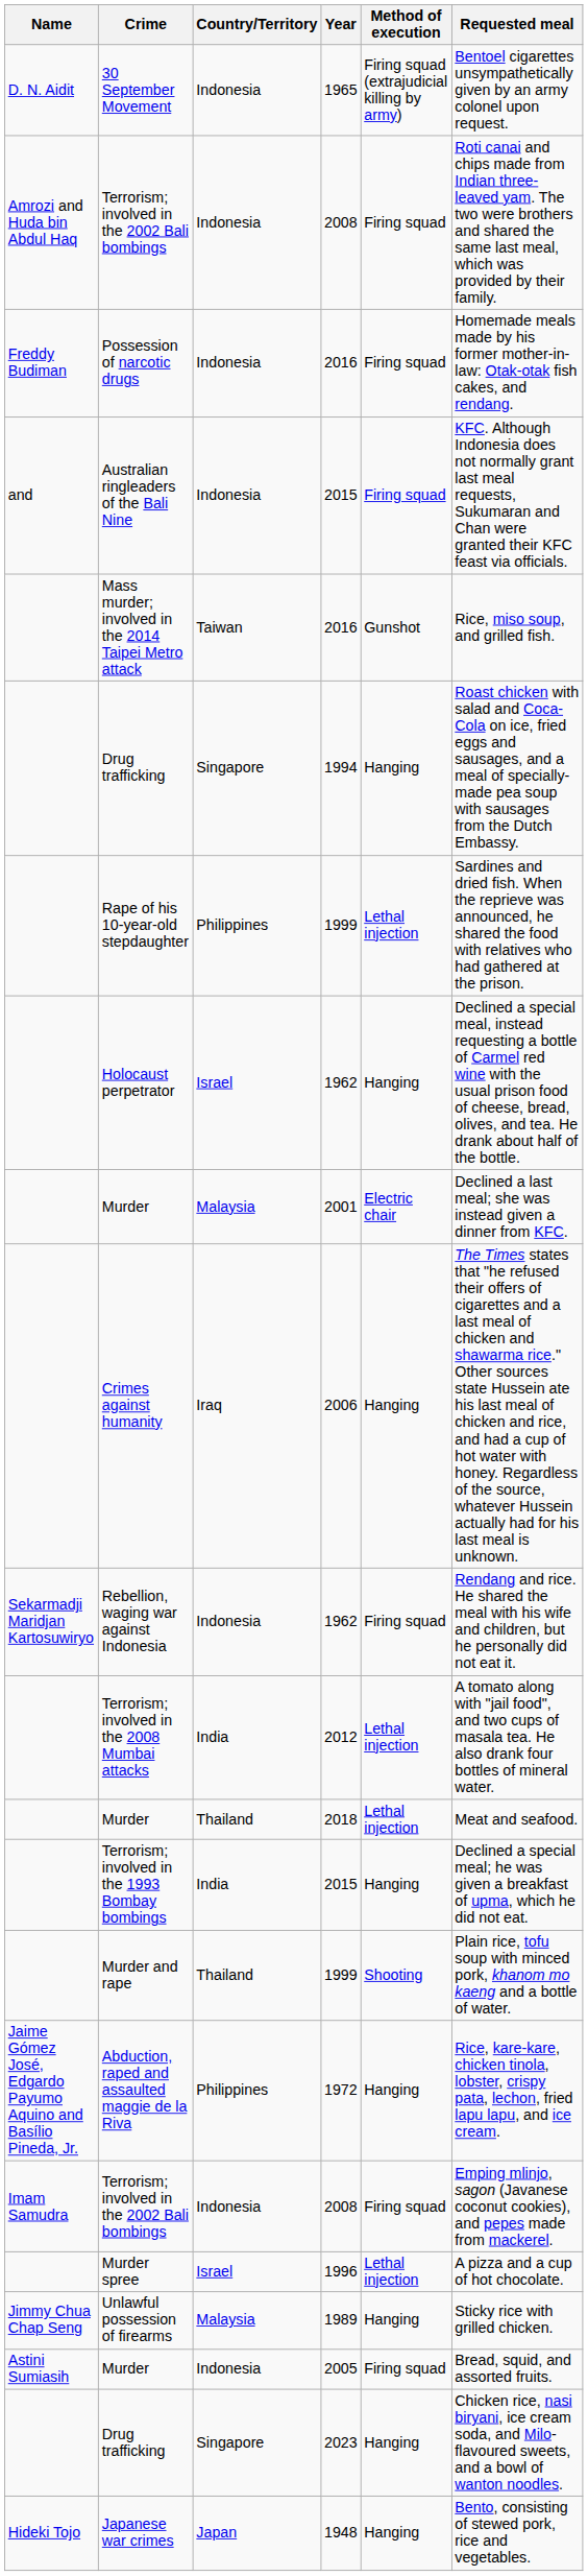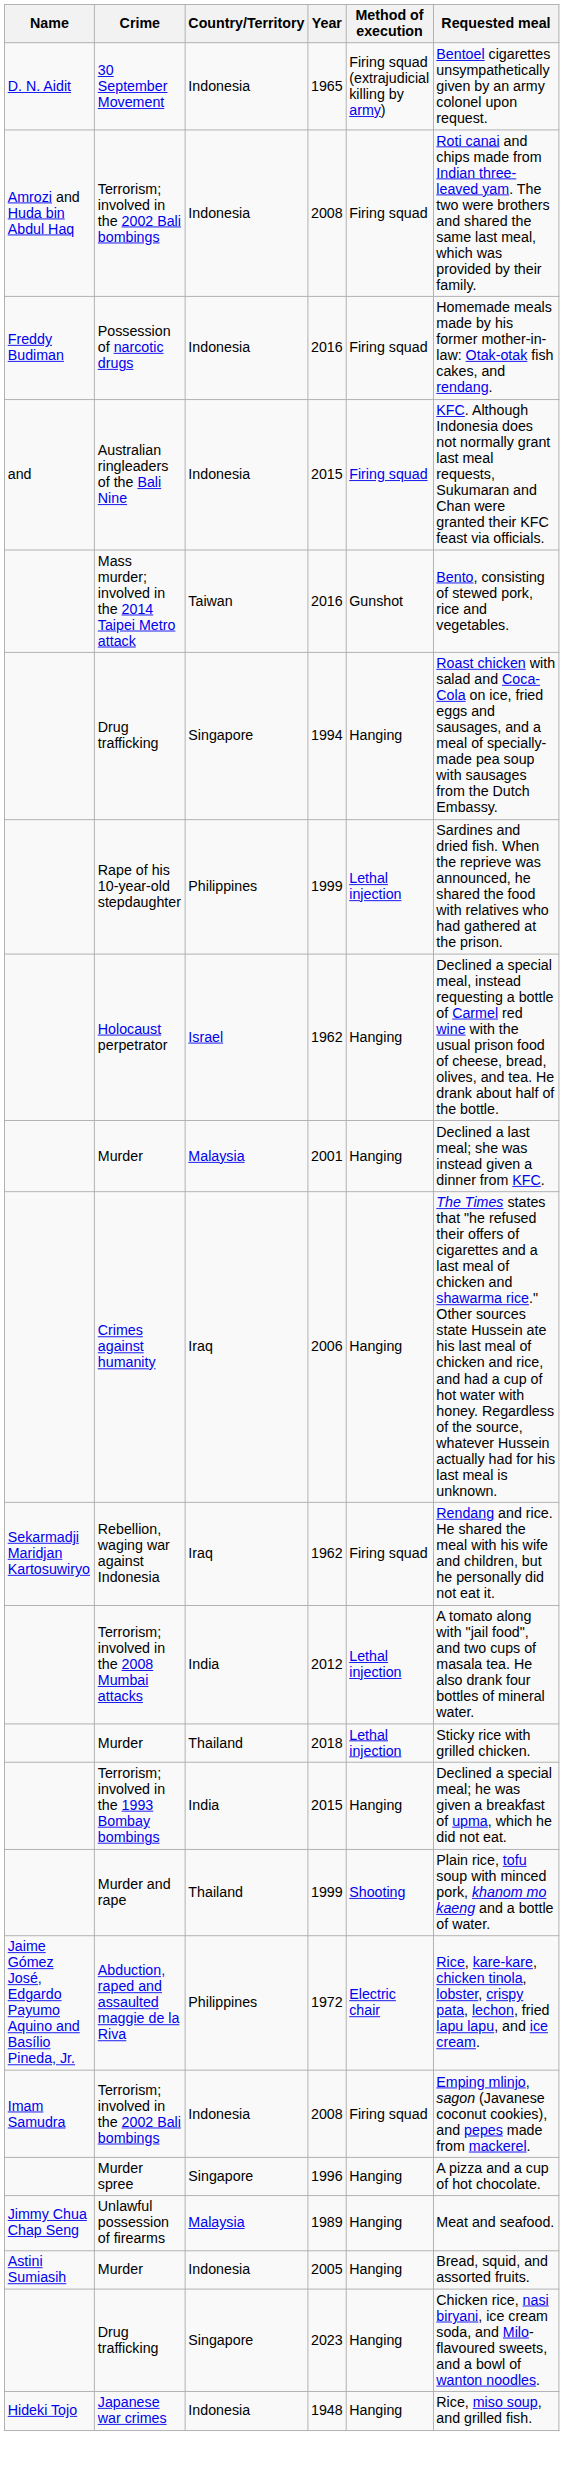Mass murder; involved in the 2014 Taipei Metro attack | Requested meal: Rice, miso soup, and grilled fish. -> Bento, consisting of stewed pork, rice and vegetables.
Murder / 2001 | Method of execution: Electric chair -> Hanging
Rebellion, waging war against Indonesia | Country/Territory: Indonesia -> Iraq
Murder / 2018 | Requested meal: Meat and seafood. -> Sticky rice with grilled chicken.
Abduction, raped and assaulted maggie de la Riva | Method of execution: Hanging -> Electric chair
Murder spree | Country/Territory: Israel -> Singapore
Murder spree | Method of execution: Lethal injection -> Hanging
Unlawful possession of firearms | Requested meal: Sticky rice with grilled chicken. -> Meat and seafood.
Murder / 2005 | Method of execution: Firing squad -> Hanging
Japanese war crimes | Country/Territory: Japan -> Indonesia
Japanese war crimes | Requested meal: Bento, consisting of stewed pork, rice and vegetables. -> Rice, miso soup, and grilled fish.
